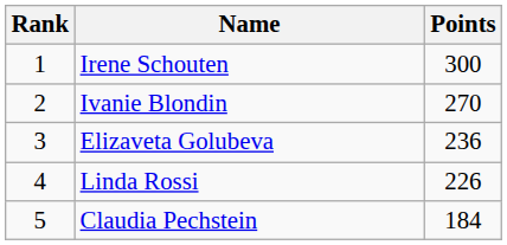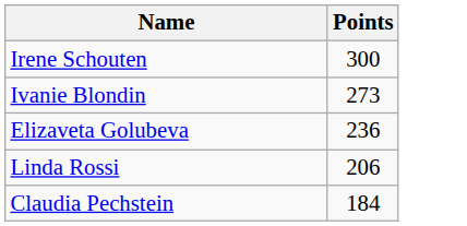- column: Rank | 1 | 2 | 3 | 4 | 5
Ivanie Blondin | Points: 270 -> 273
Linda Rossi | Points: 226 -> 206
